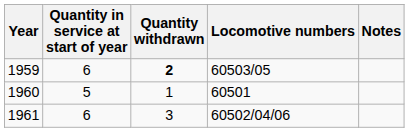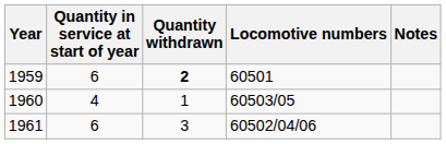1959 | Locomotive numbers: 60503/05 -> 60501
1960 | Quantity in service at start of year: 5 -> 4
1960 | Locomotive numbers: 60501 -> 60503/05
